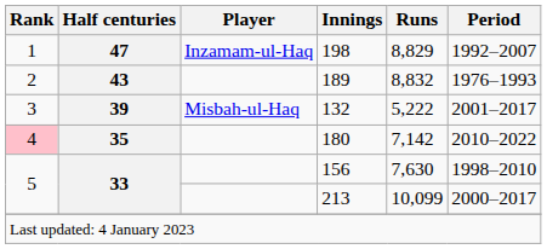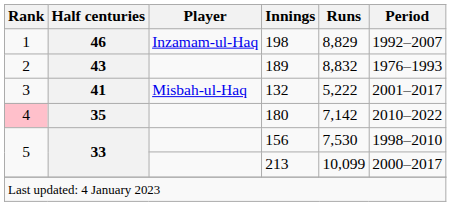198 | Half centuries: 47 -> 46
132 | Half centuries: 39 -> 41
156 | Runs: 7,630 -> 7,530
